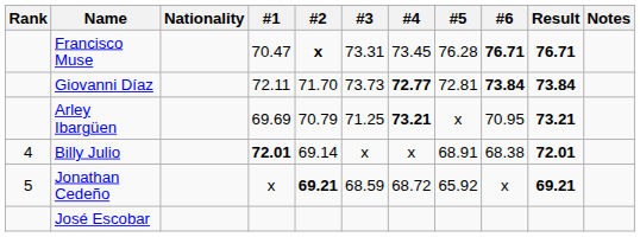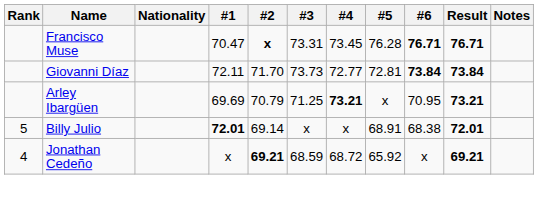Giovanni Díaz | #4: bold -> normal
Billy Julio | Rank: 4 -> 5
Jonathan Cedeño | Rank: 5 -> 4
- row: José Escobar
